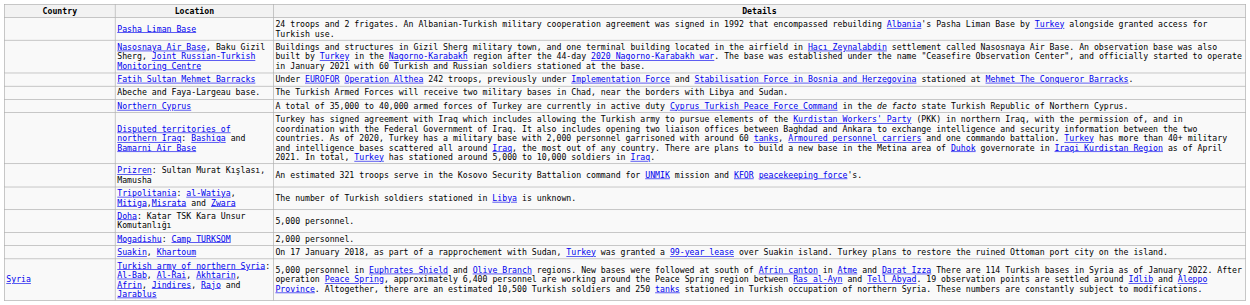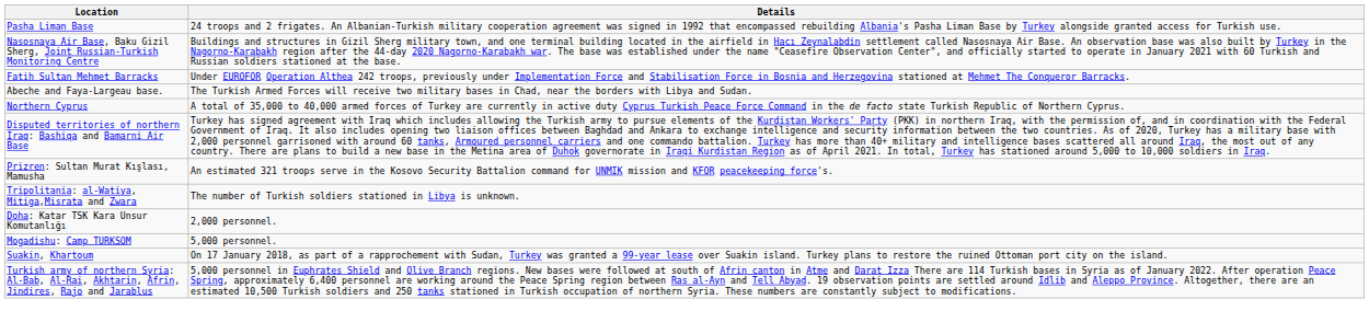- column: Country | Syria
Doha: Katar TSK Kara Unsur Komutanlığı | Details: 5,000 personnel. -> 2,000 personnel.
Mogadishu: Camp TURKSOM | Details: 2,000 personnel. -> 5,000 personnel.
